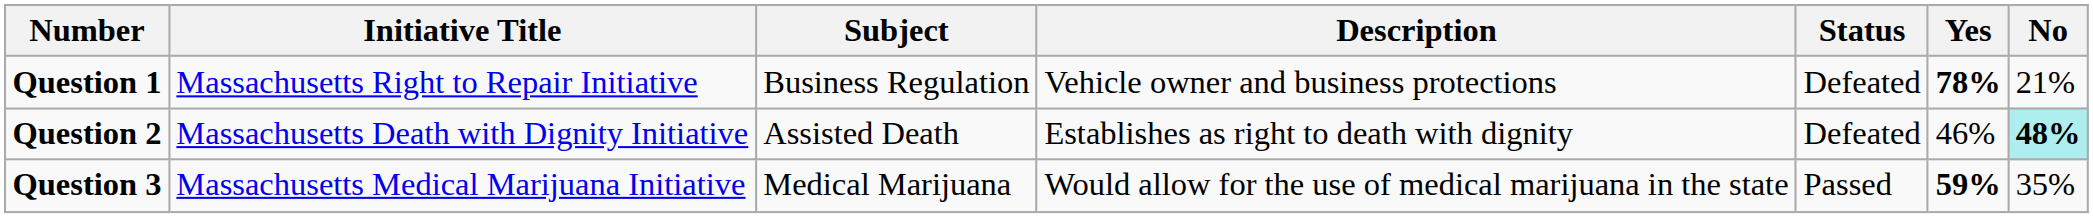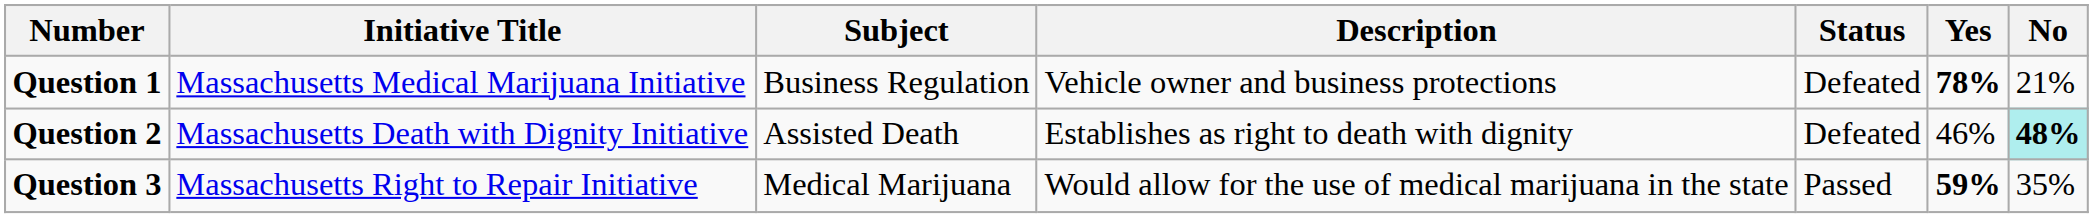Question 1 | Initiative Title: Massachusetts Right to Repair Initiative -> Massachusetts Medical Marijuana Initiative
Question 3 | Initiative Title: Massachusetts Medical Marijuana Initiative -> Massachusetts Right to Repair Initiative
